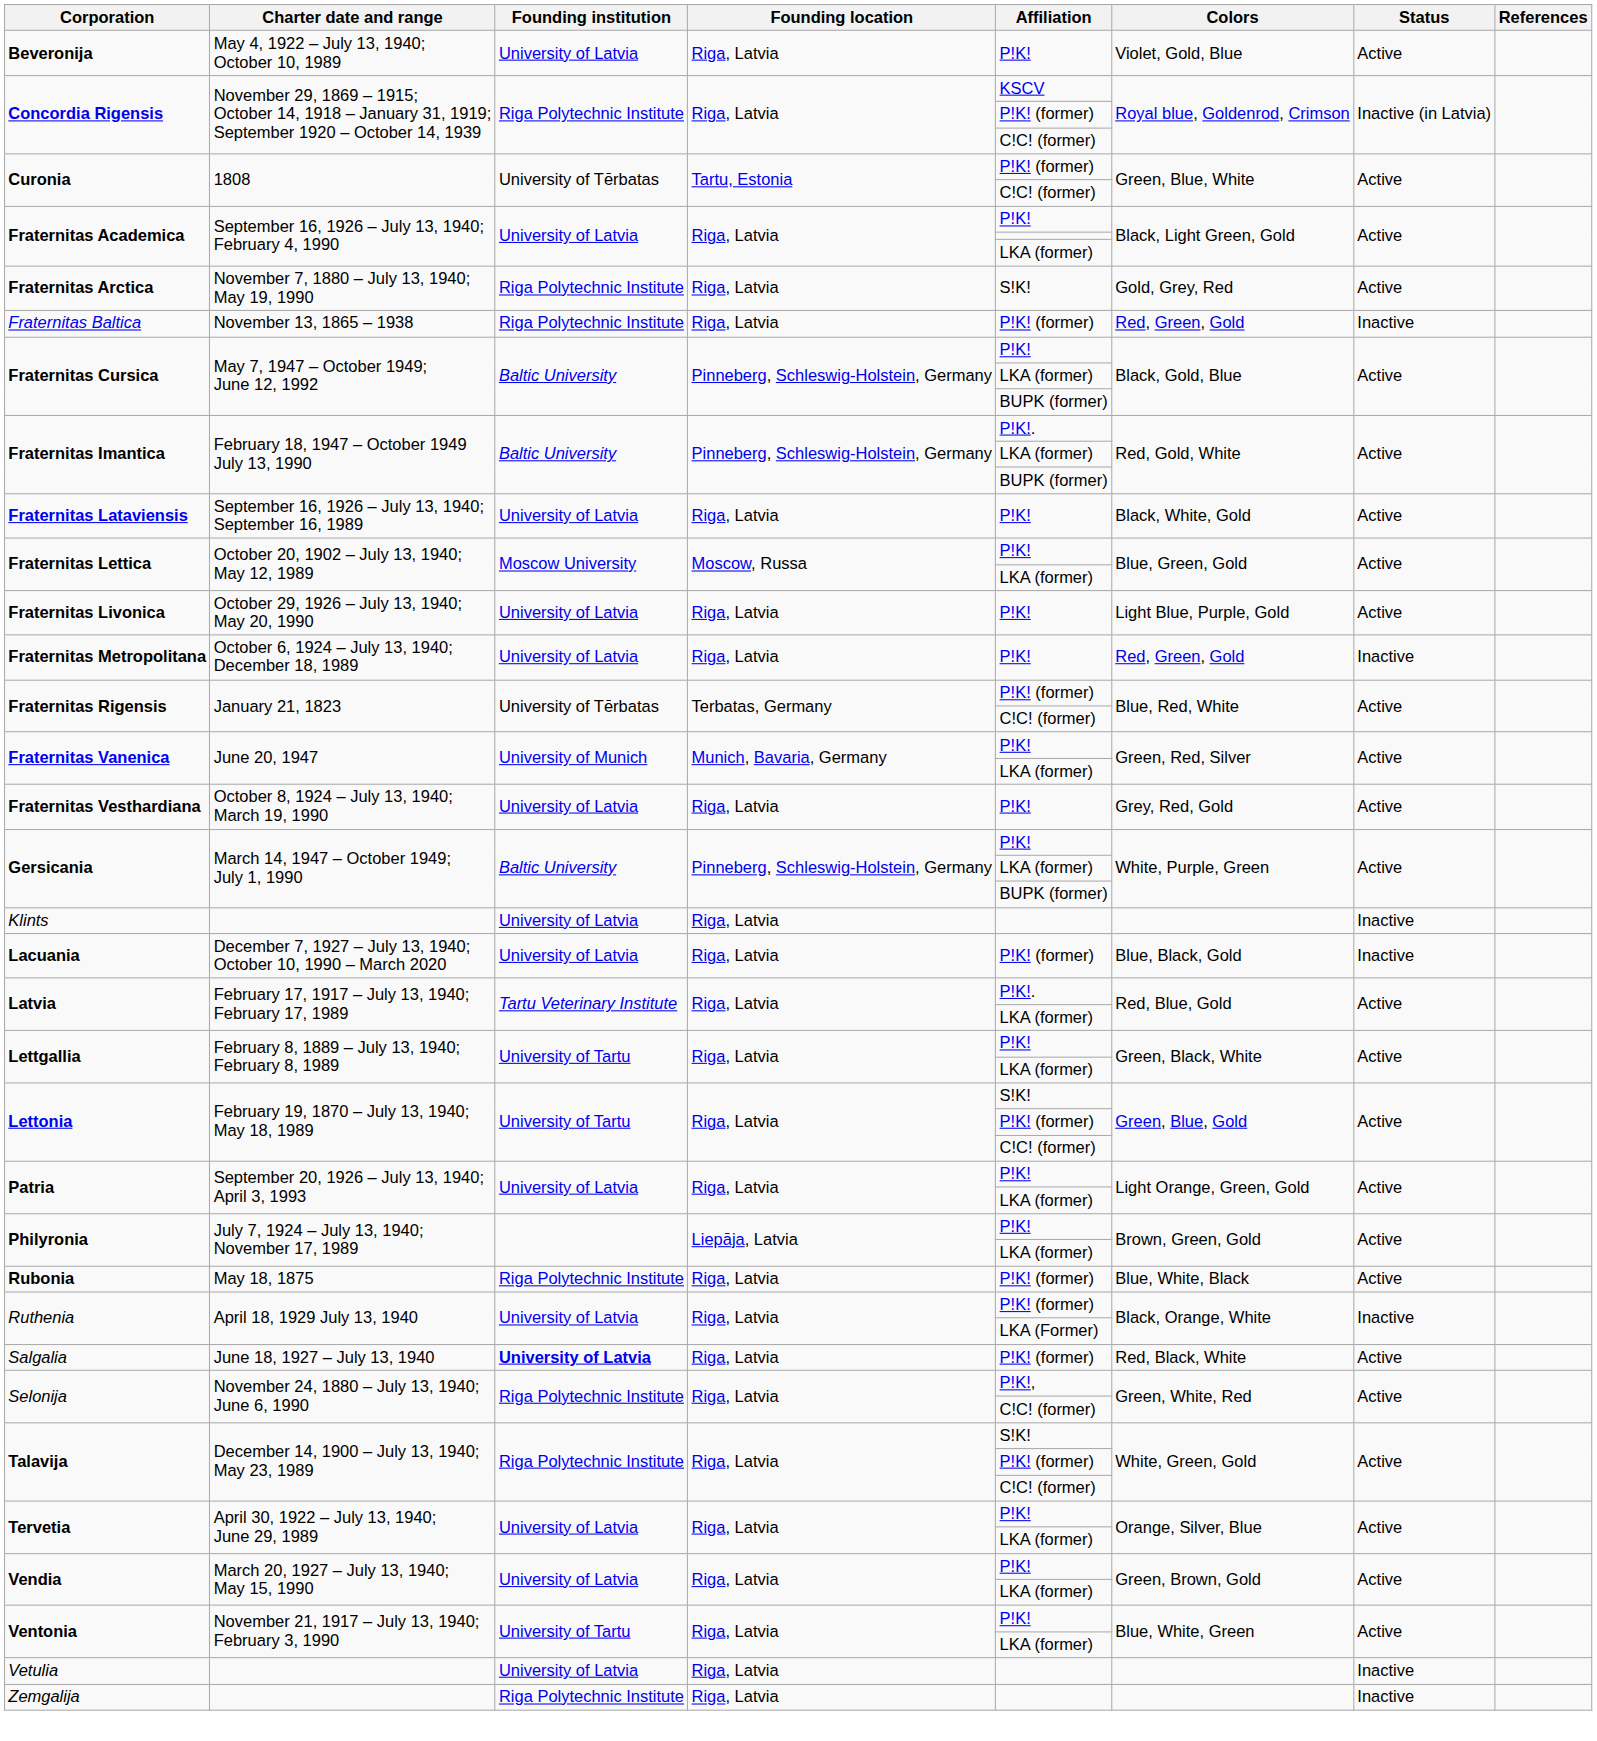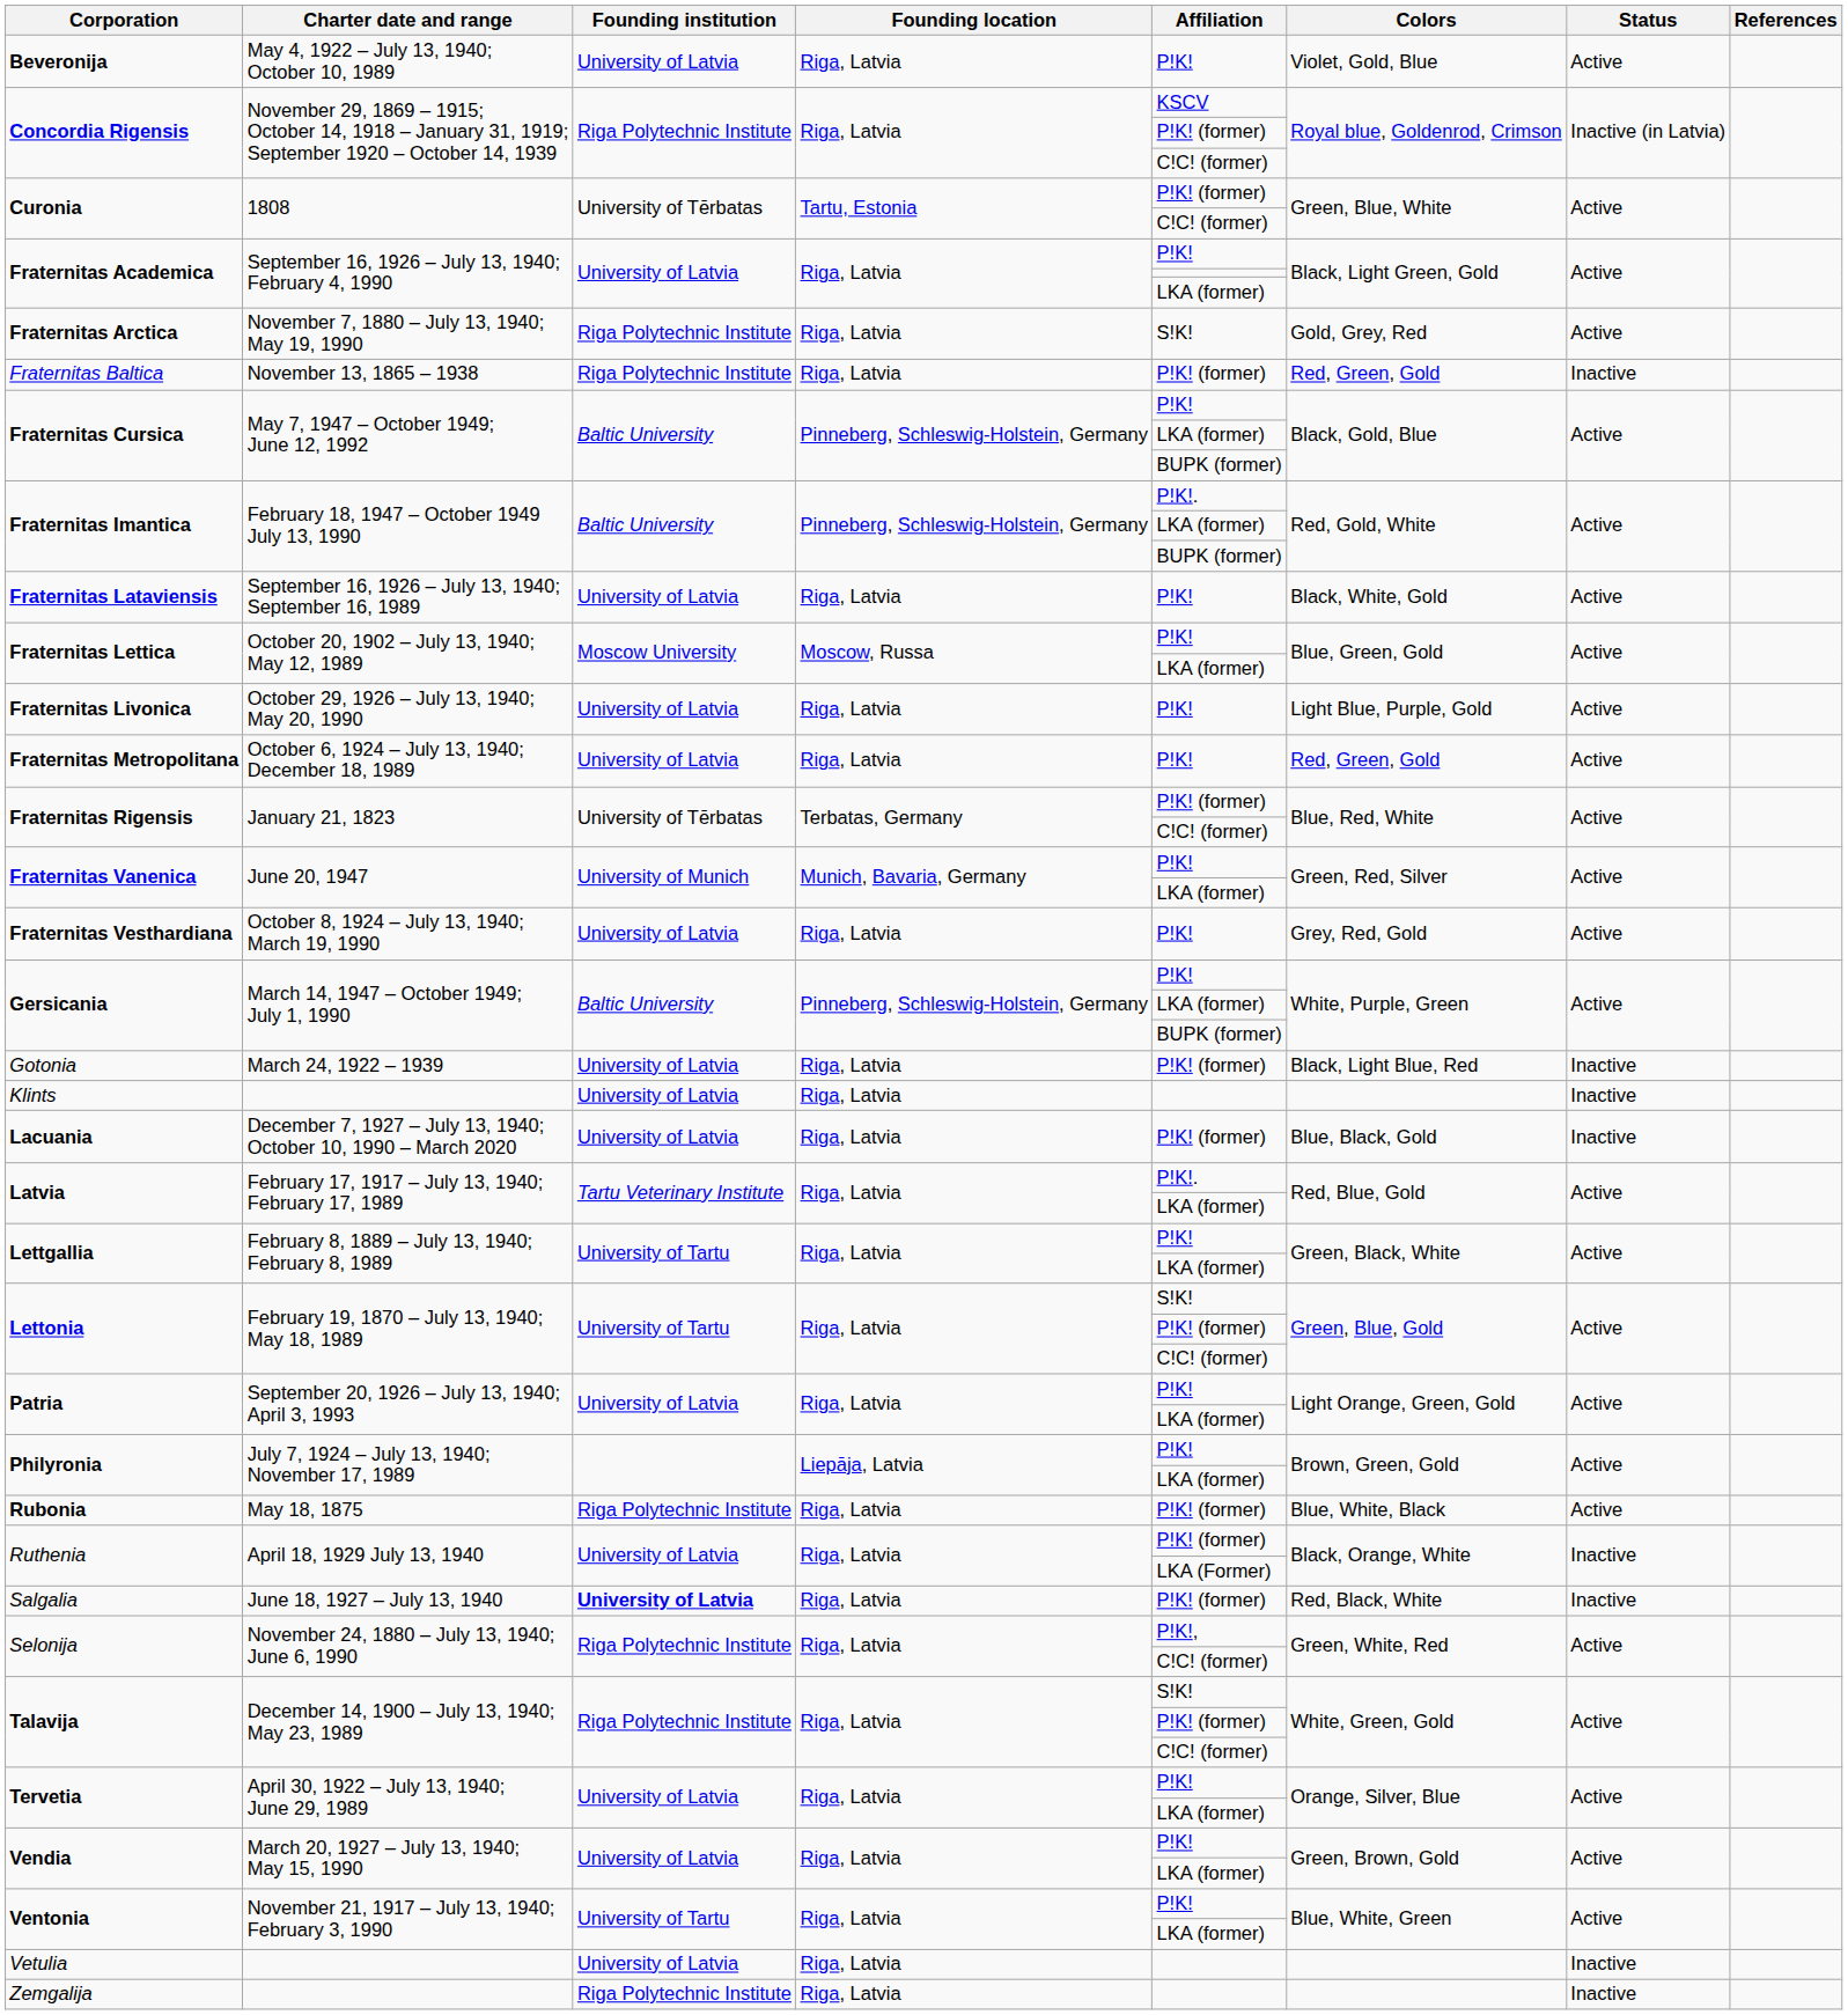Fraternitas Metropolitana | Status: Inactive -> Active
+ row: Gotonia | March 24, 1922 – 1939 | University of Latvia | Riga, Latvia | P!K! (former) | Black, Light Blue, Red | Inactive
Salgalia | Status: Active -> Inactive
